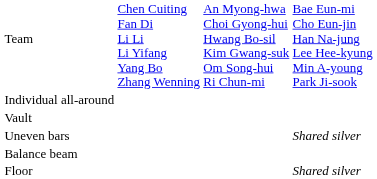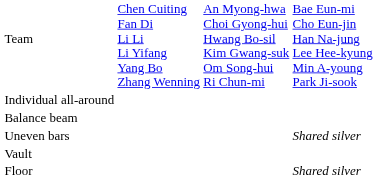rows swapped: Vault <-> Balance beam
